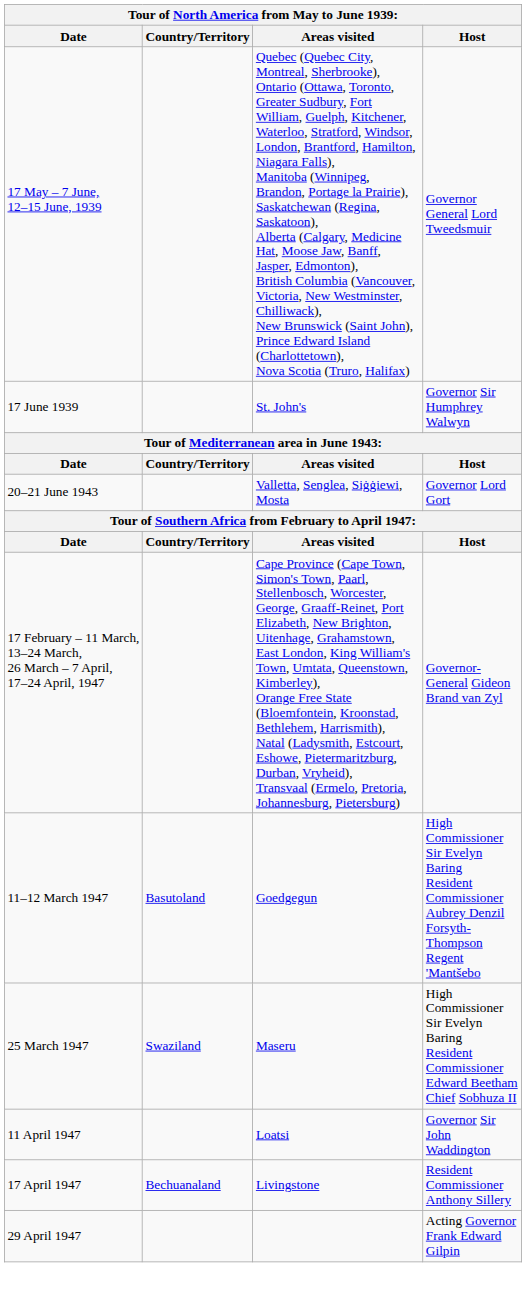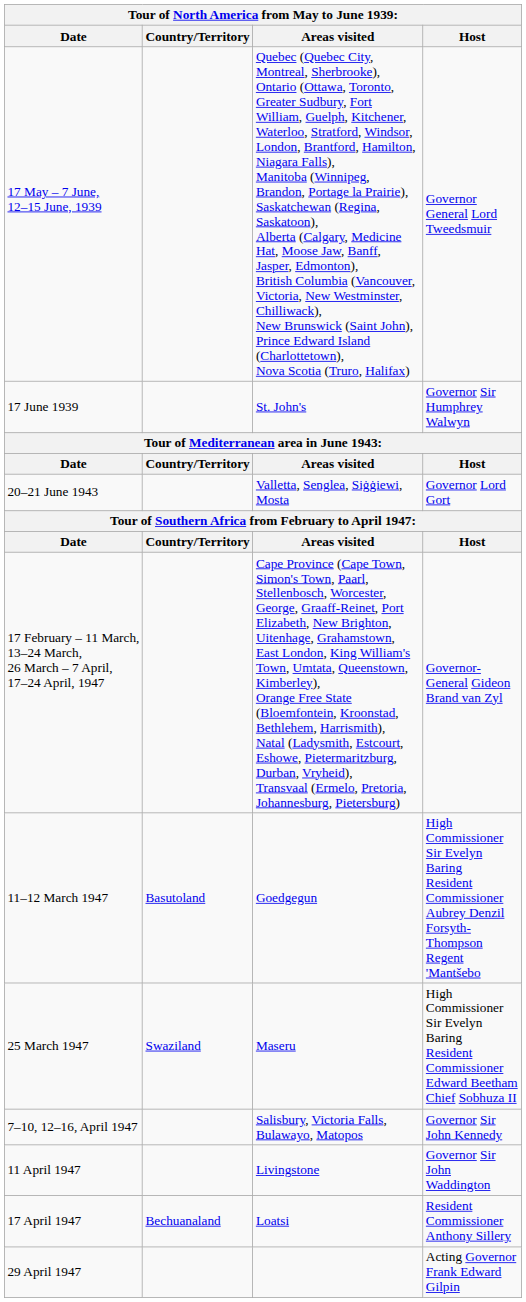+ row: 7–10, 12–16, April 1947 | Salisbury, Victoria Falls, Bulawayo, Matopos | Governor Sir John Kennedy
11 April 1947 | Areas visited: Loatsi -> Livingstone
17 April 1947 | Areas visited: Livingstone -> Loatsi
